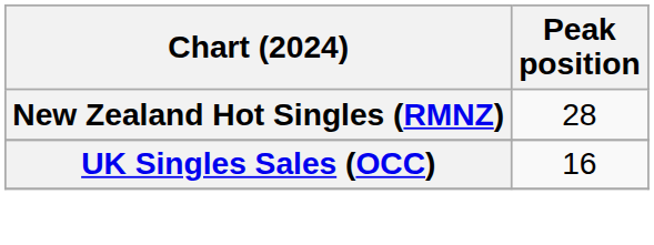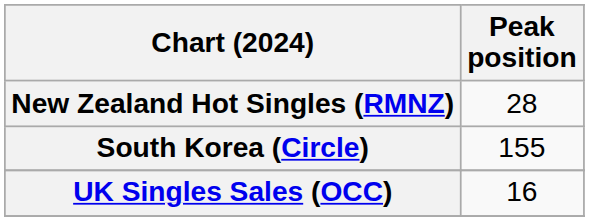+ row: South Korea (Circle) | 155
